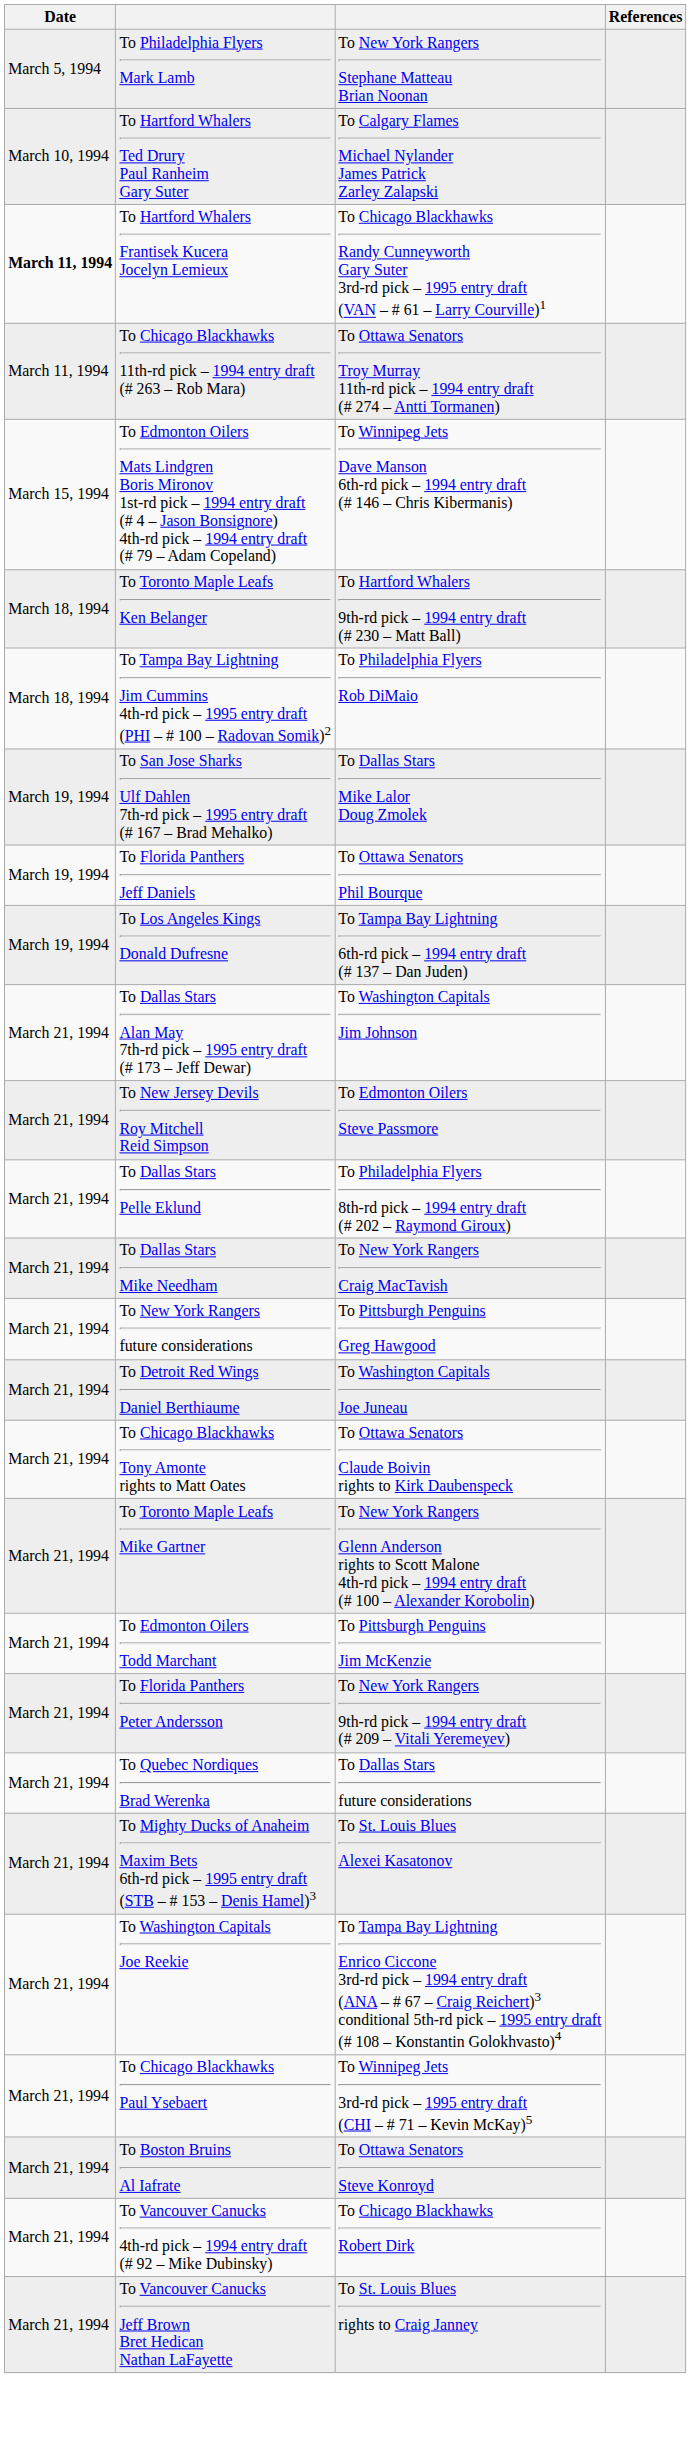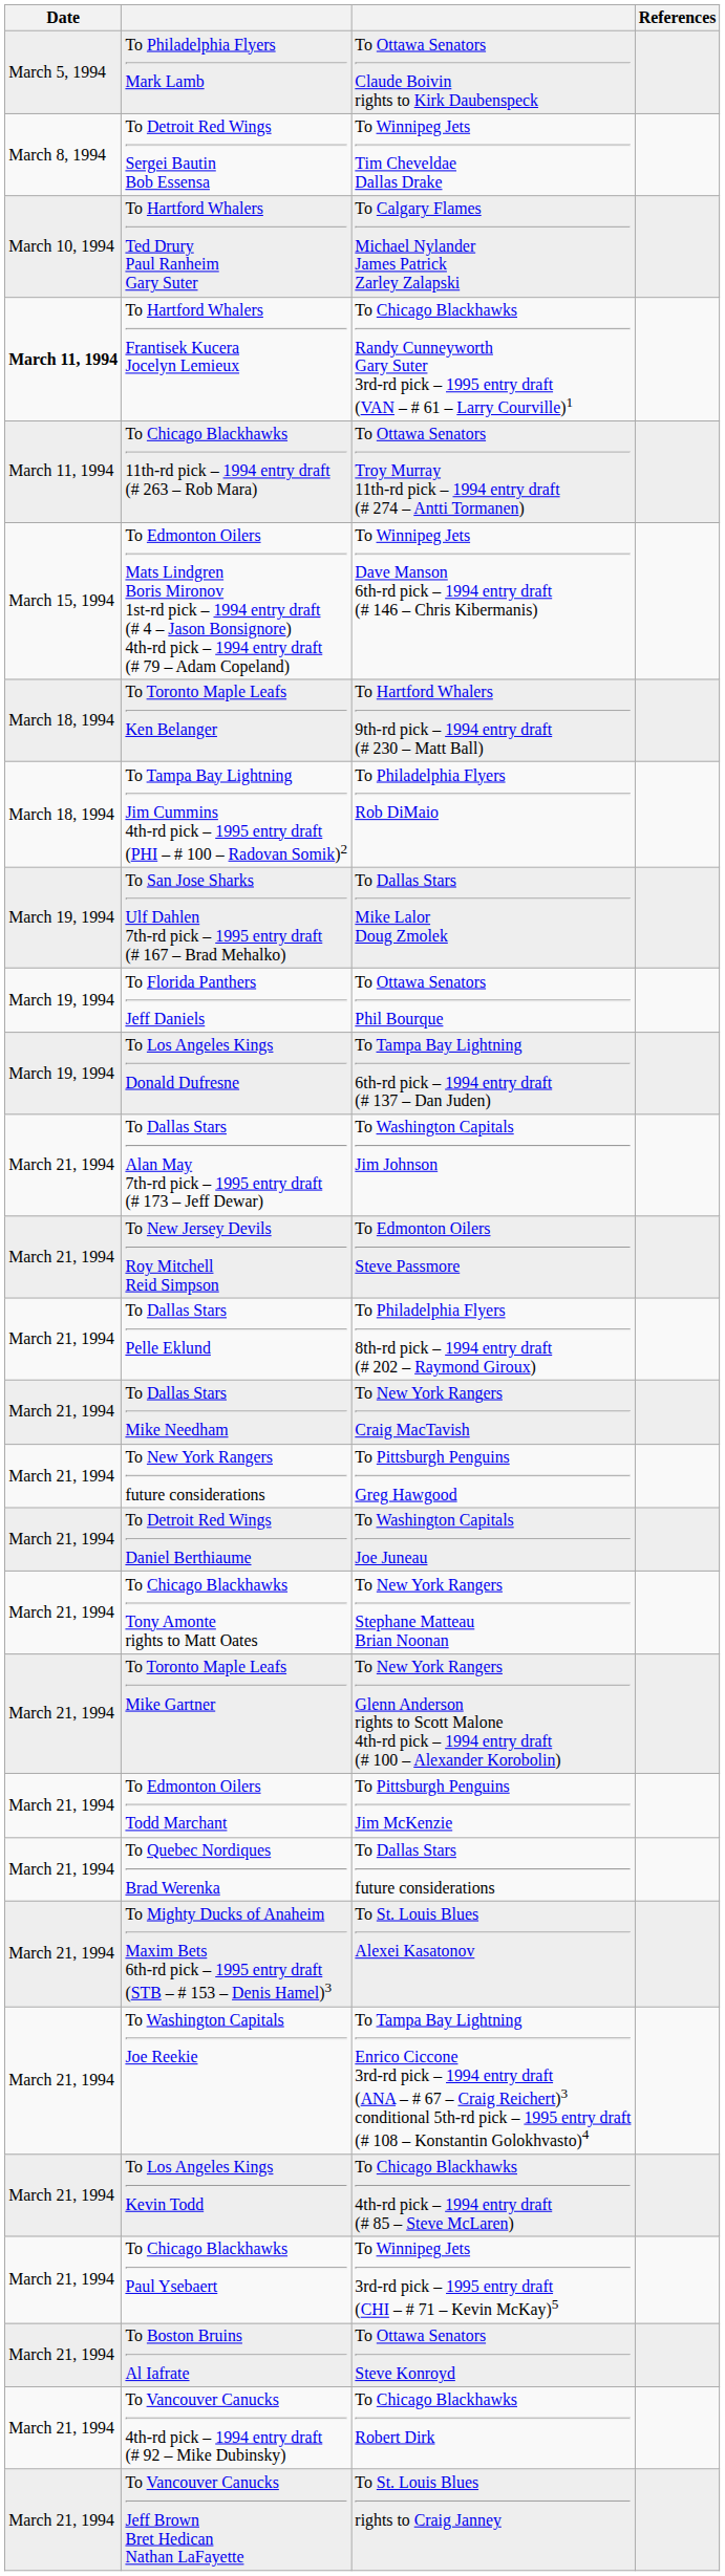To Philadelphia Flyers Mark Lamb | column 3: To New York Rangers Stephane Matteau Brian Noonan -> To Ottawa Senators Claude Boivin rights to Kirk Daubenspeck
+ row: March 8, 1994 | To Detroit Red Wings Sergei Bautin Bob Essensa | To Winnipeg Jets Tim Cheveldae Dallas Drake
To Chicago Blackhawks Tony Amonte rights to Matt Oates | column 3: To Ottawa Senators Claude Boivin rights to Kirk Daubenspeck -> To New York Rangers Stephane Matteau Brian Noonan
- row: March 21, 1994 | To Florida Panthers Peter Andersson | To New York Rangers 9th-rd pick – 1994 entry draft (# 209 – Vitali Yeremeyev)
+ row: March 21, 1994 | To Los Angeles Kings Kevin Todd | To Chicago Blackhawks 4th-rd pick – 1994 entry draft (# 85 – Steve McLaren)
